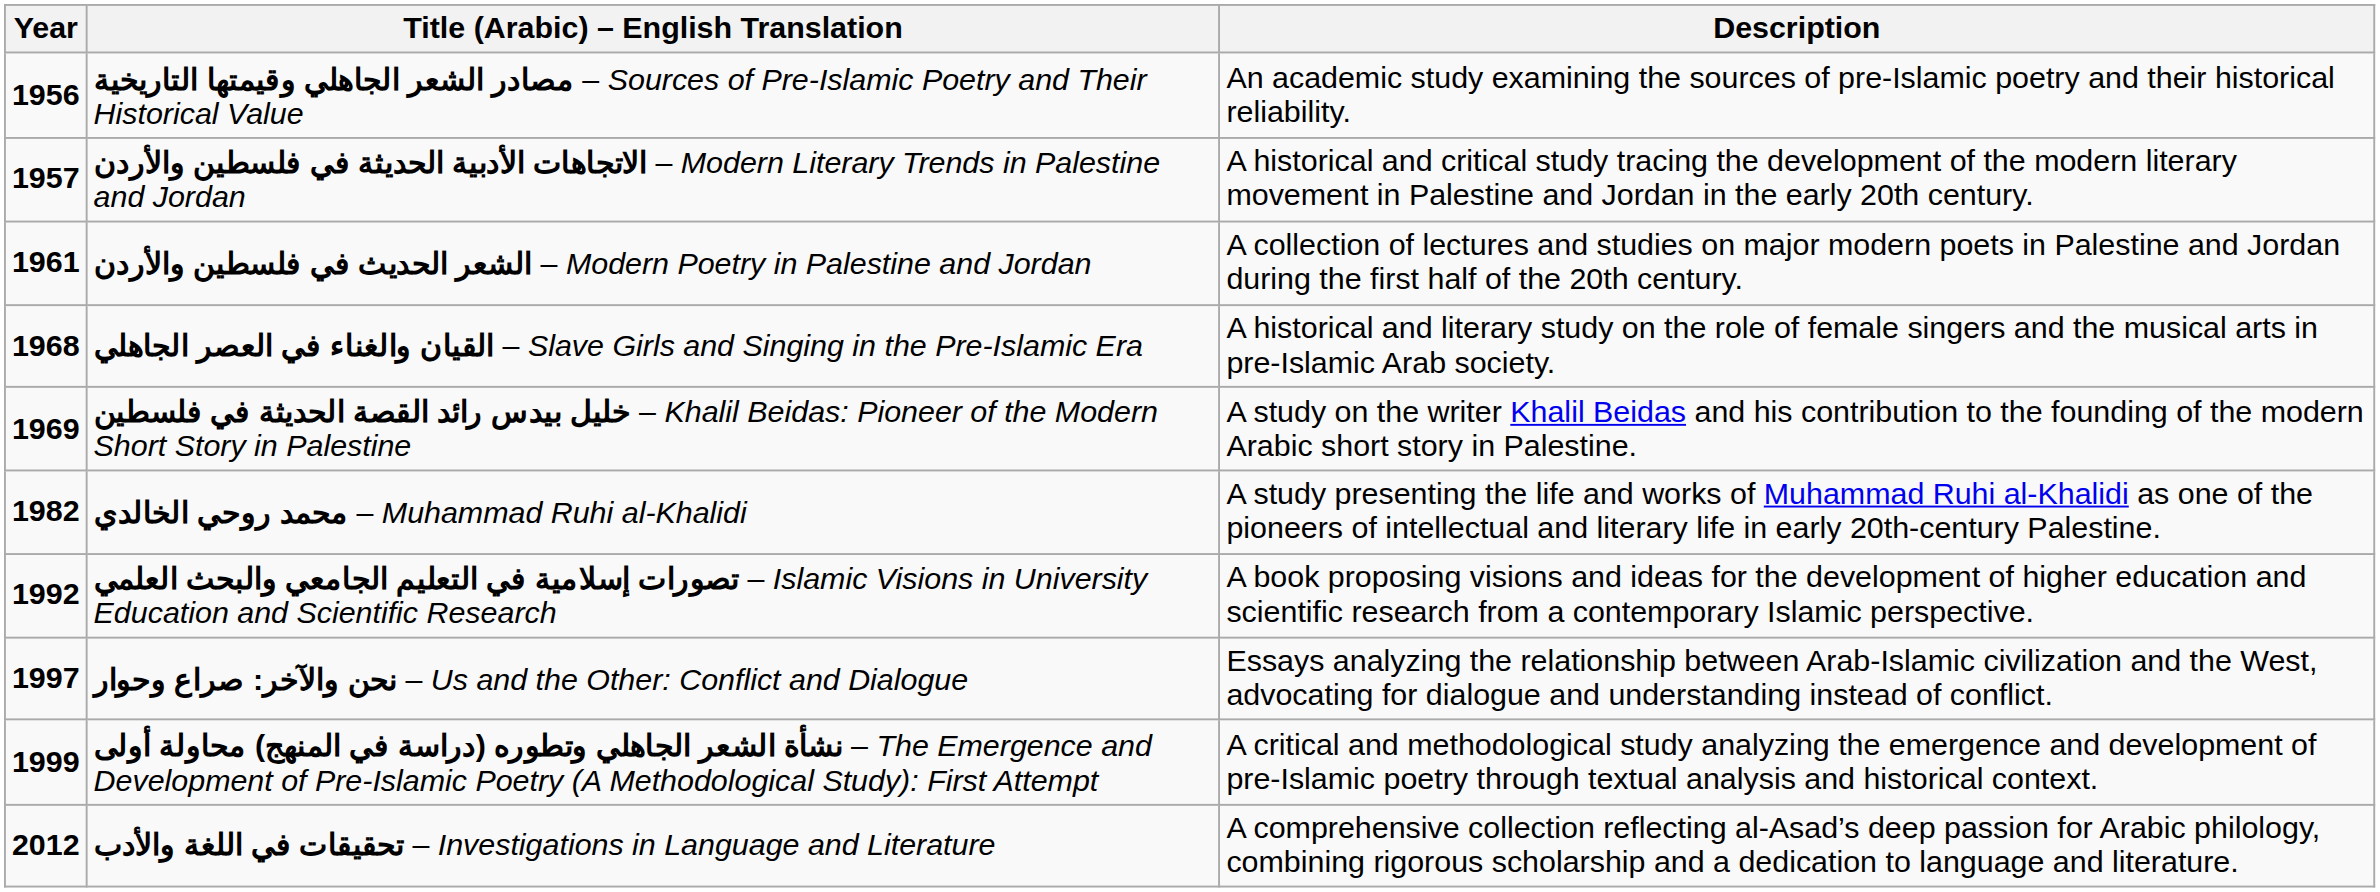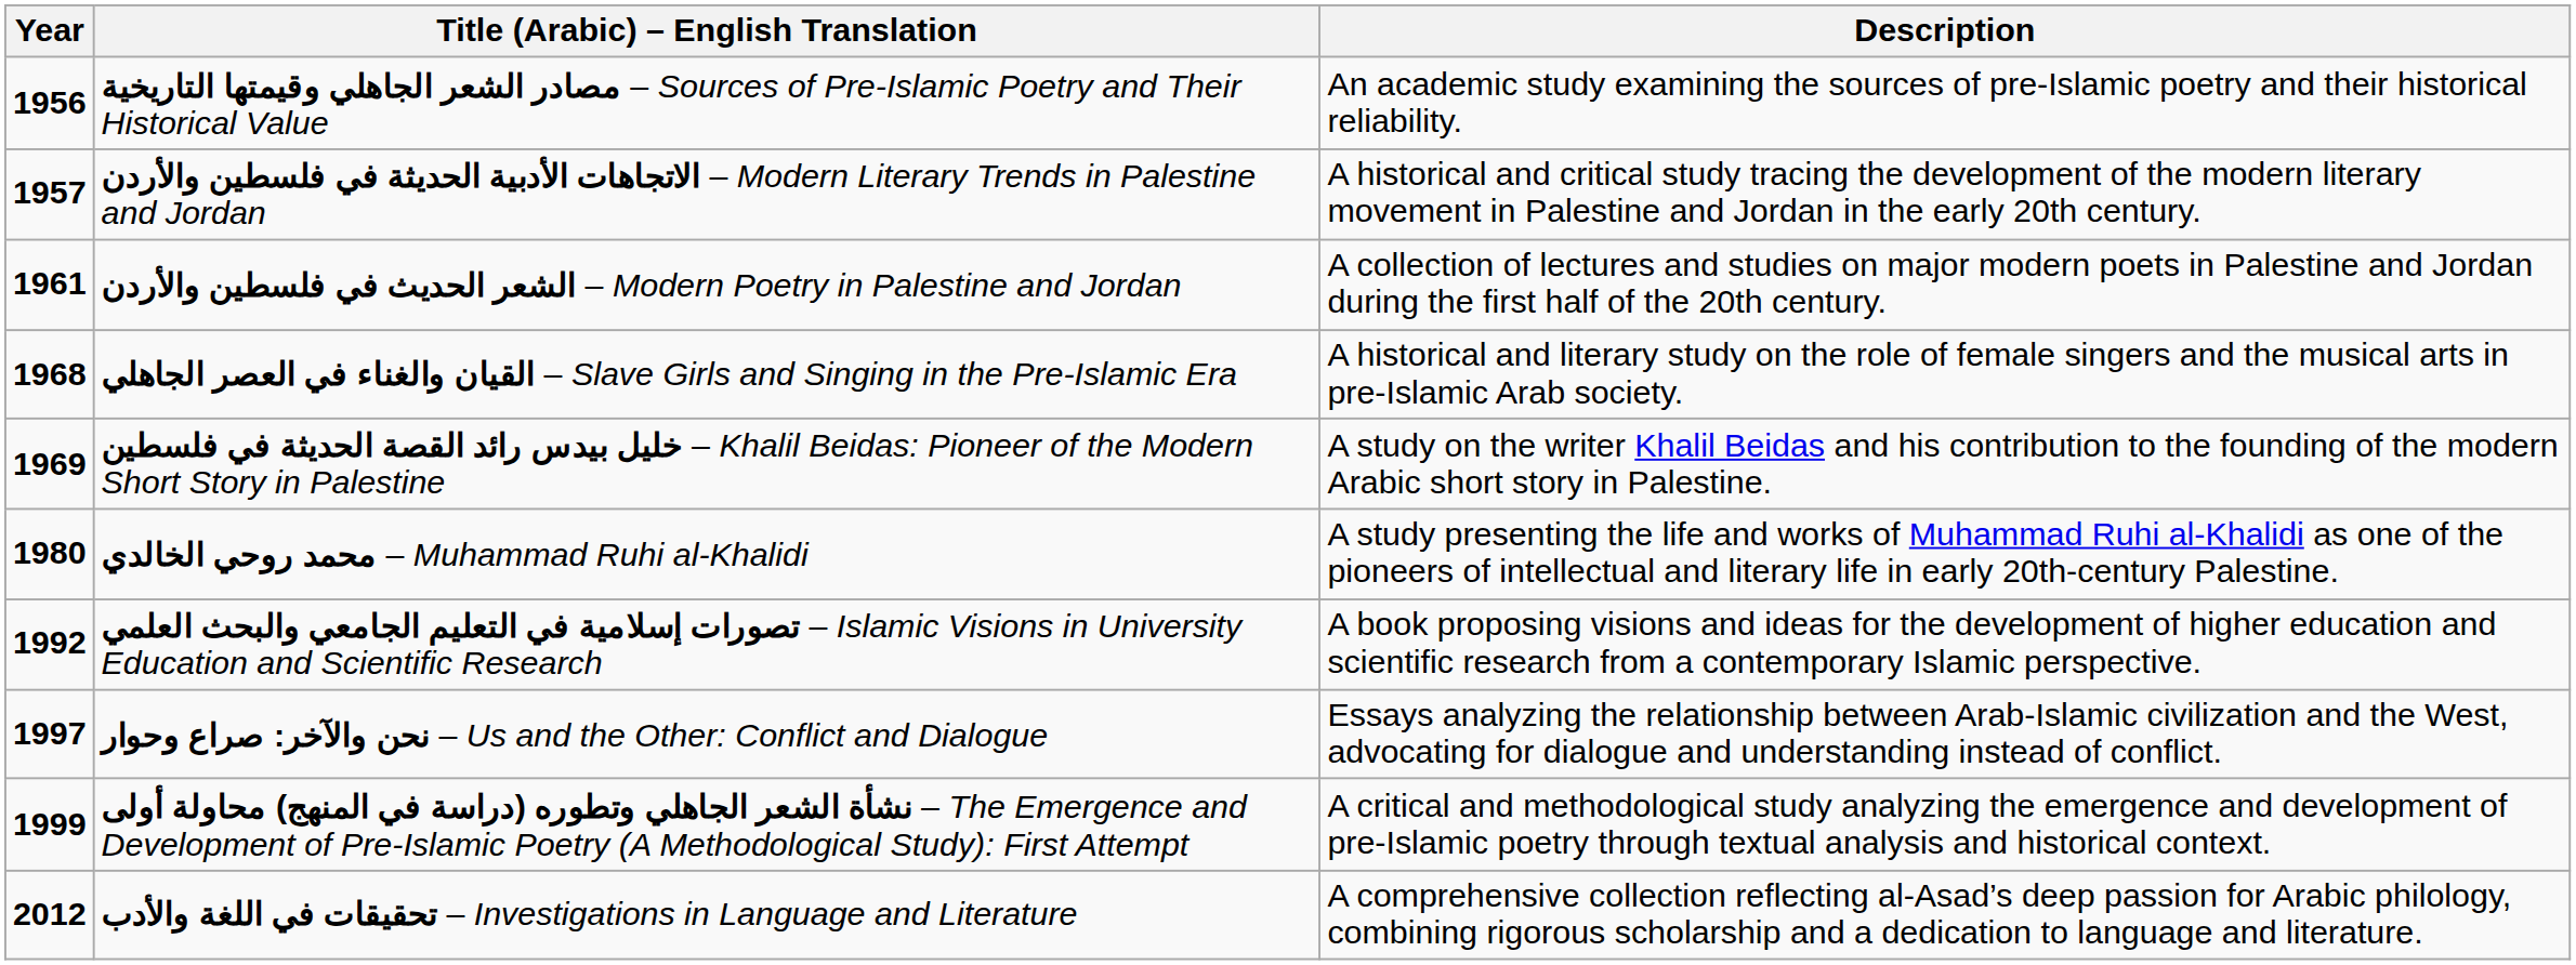محمد روحي الخالدي – Muhammad Ruhi al-Khalidi | Year: 1982 -> 1980
